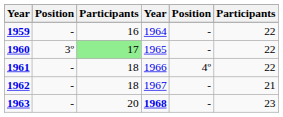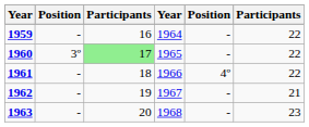1962 | column 3: 18 -> 19
1963 | column 4: bold -> normal
